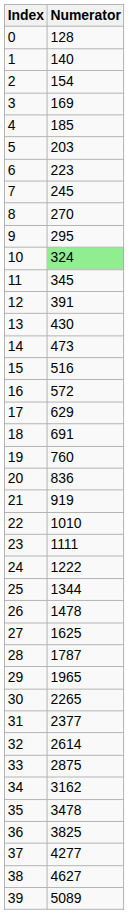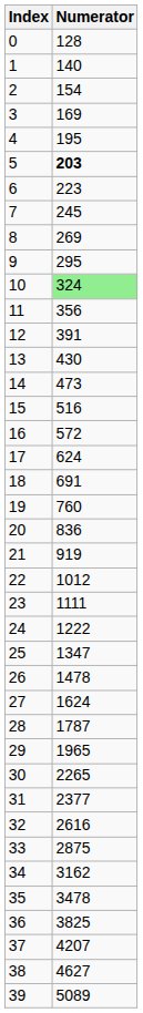4 | Numerator: 185 -> 195
5 | Numerator: normal -> bold
8 | Numerator: 270 -> 269
11 | Numerator: 345 -> 356
17 | Numerator: 629 -> 624
22 | Numerator: 1010 -> 1012
25 | Numerator: 1344 -> 1347
27 | Numerator: 1625 -> 1624
32 | Numerator: 2614 -> 2616
37 | Numerator: 4277 -> 4207
